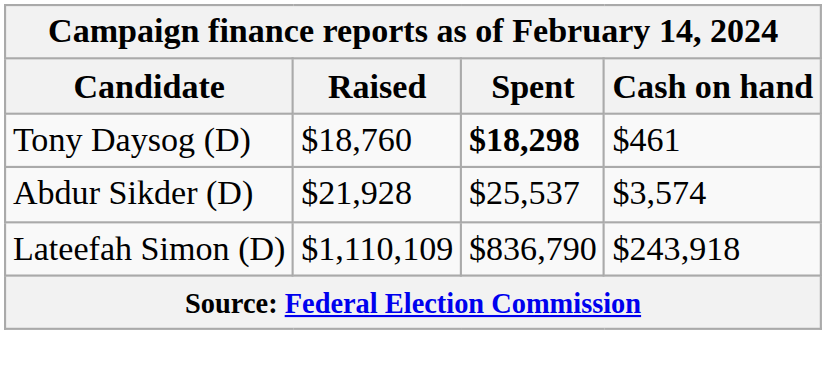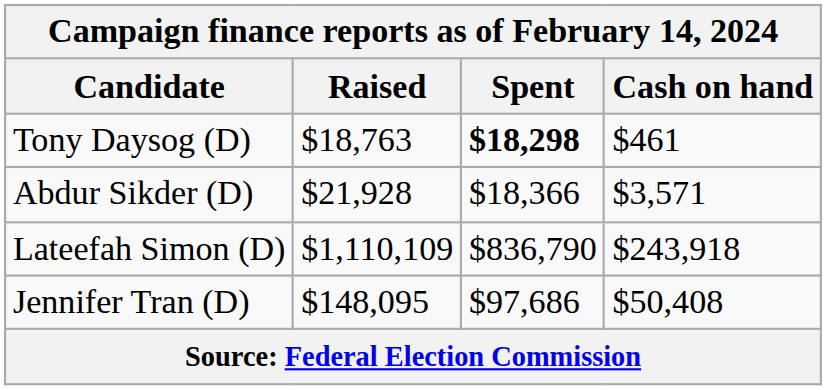Tony Daysog (D) | Raised: $18,760 -> $18,763
Abdur Sikder (D) | Spent: $25,537 -> $18,366
Abdur Sikder (D) | Cash on hand: $3,574 -> $3,571
+ row: Jennifer Tran (D) | $148,095 | $97,686 | $50,408
